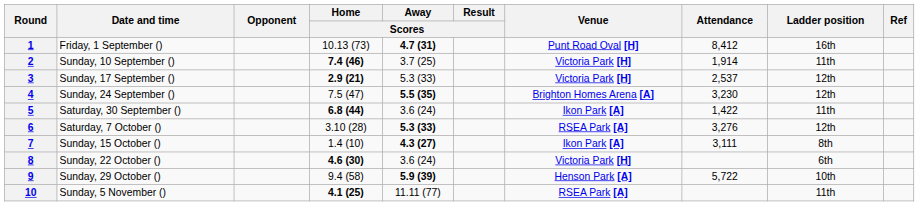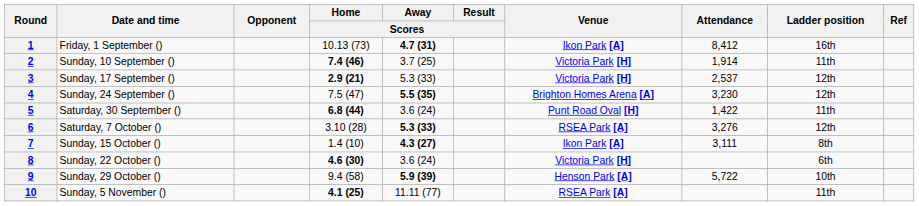1 | Venue: Punt Road Oval [H] -> Ikon Park [A]
5 | Venue: Ikon Park [A] -> Punt Road Oval [H]
